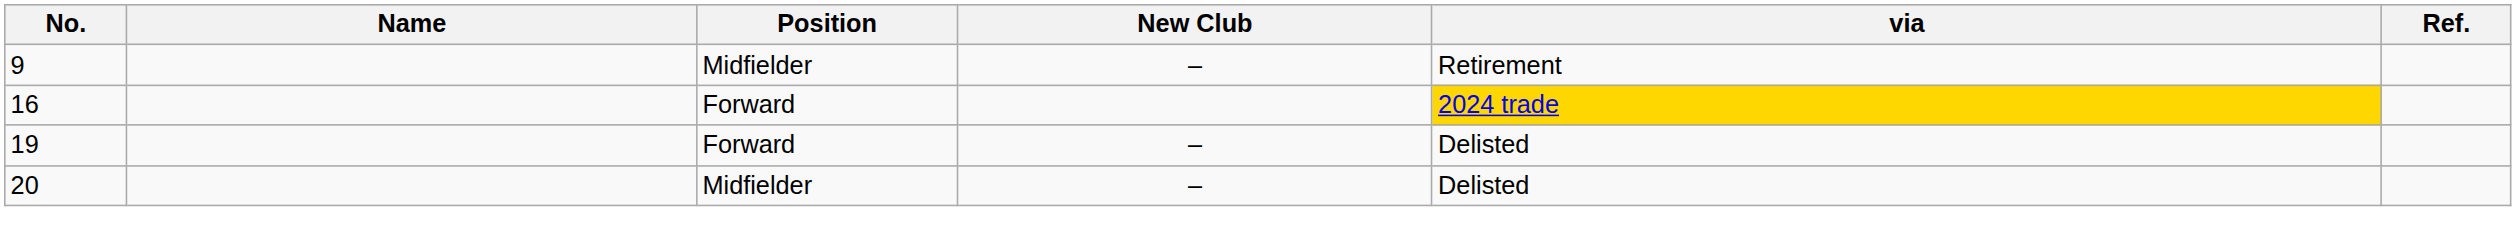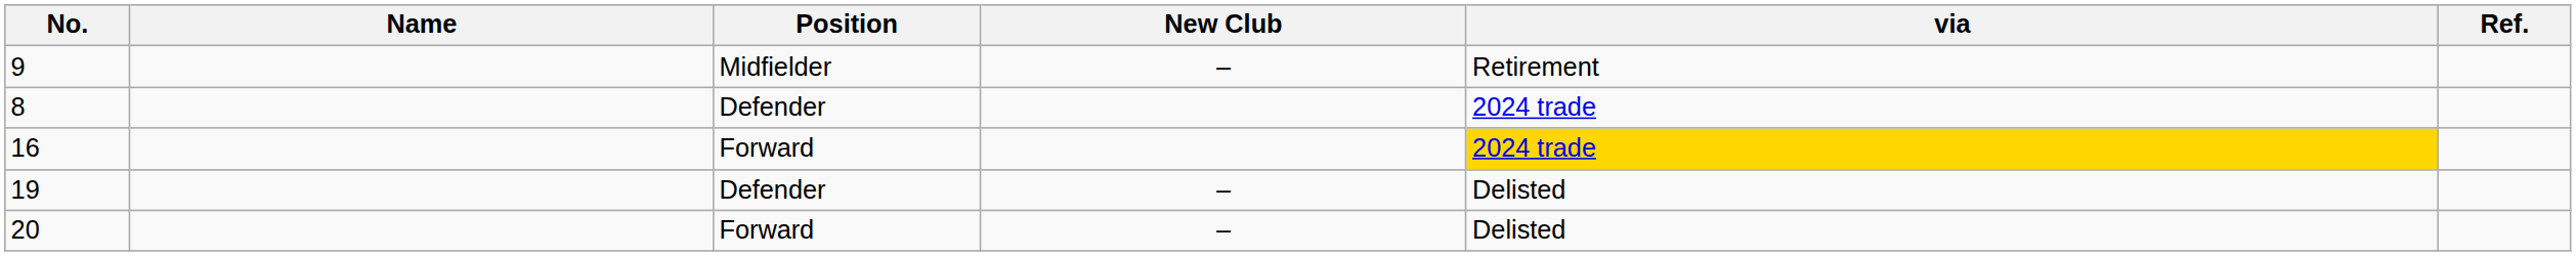+ row: 8 | Defender | 2024 trade
19 | Position: Forward -> Defender
20 | Position: Midfielder -> Forward
